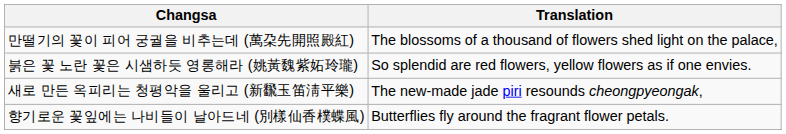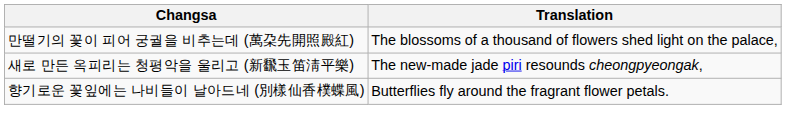- row: 붉은 꽃 노란 꽃은 시샘하듯 영롱해라 (姚黃魏紫妬玲瓏) | So splendid are red flowers, yellow flowers as if one envies.
